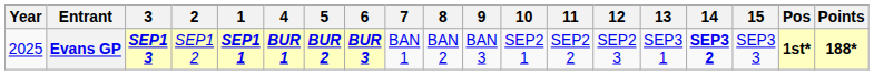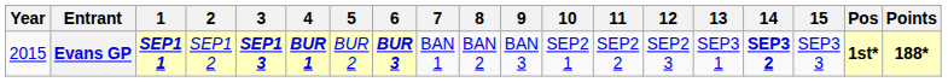columns swapped: 1 <-> 3
Evans GP | Year: 2025 -> 2015
Evans GP | 5: bold -> normal
